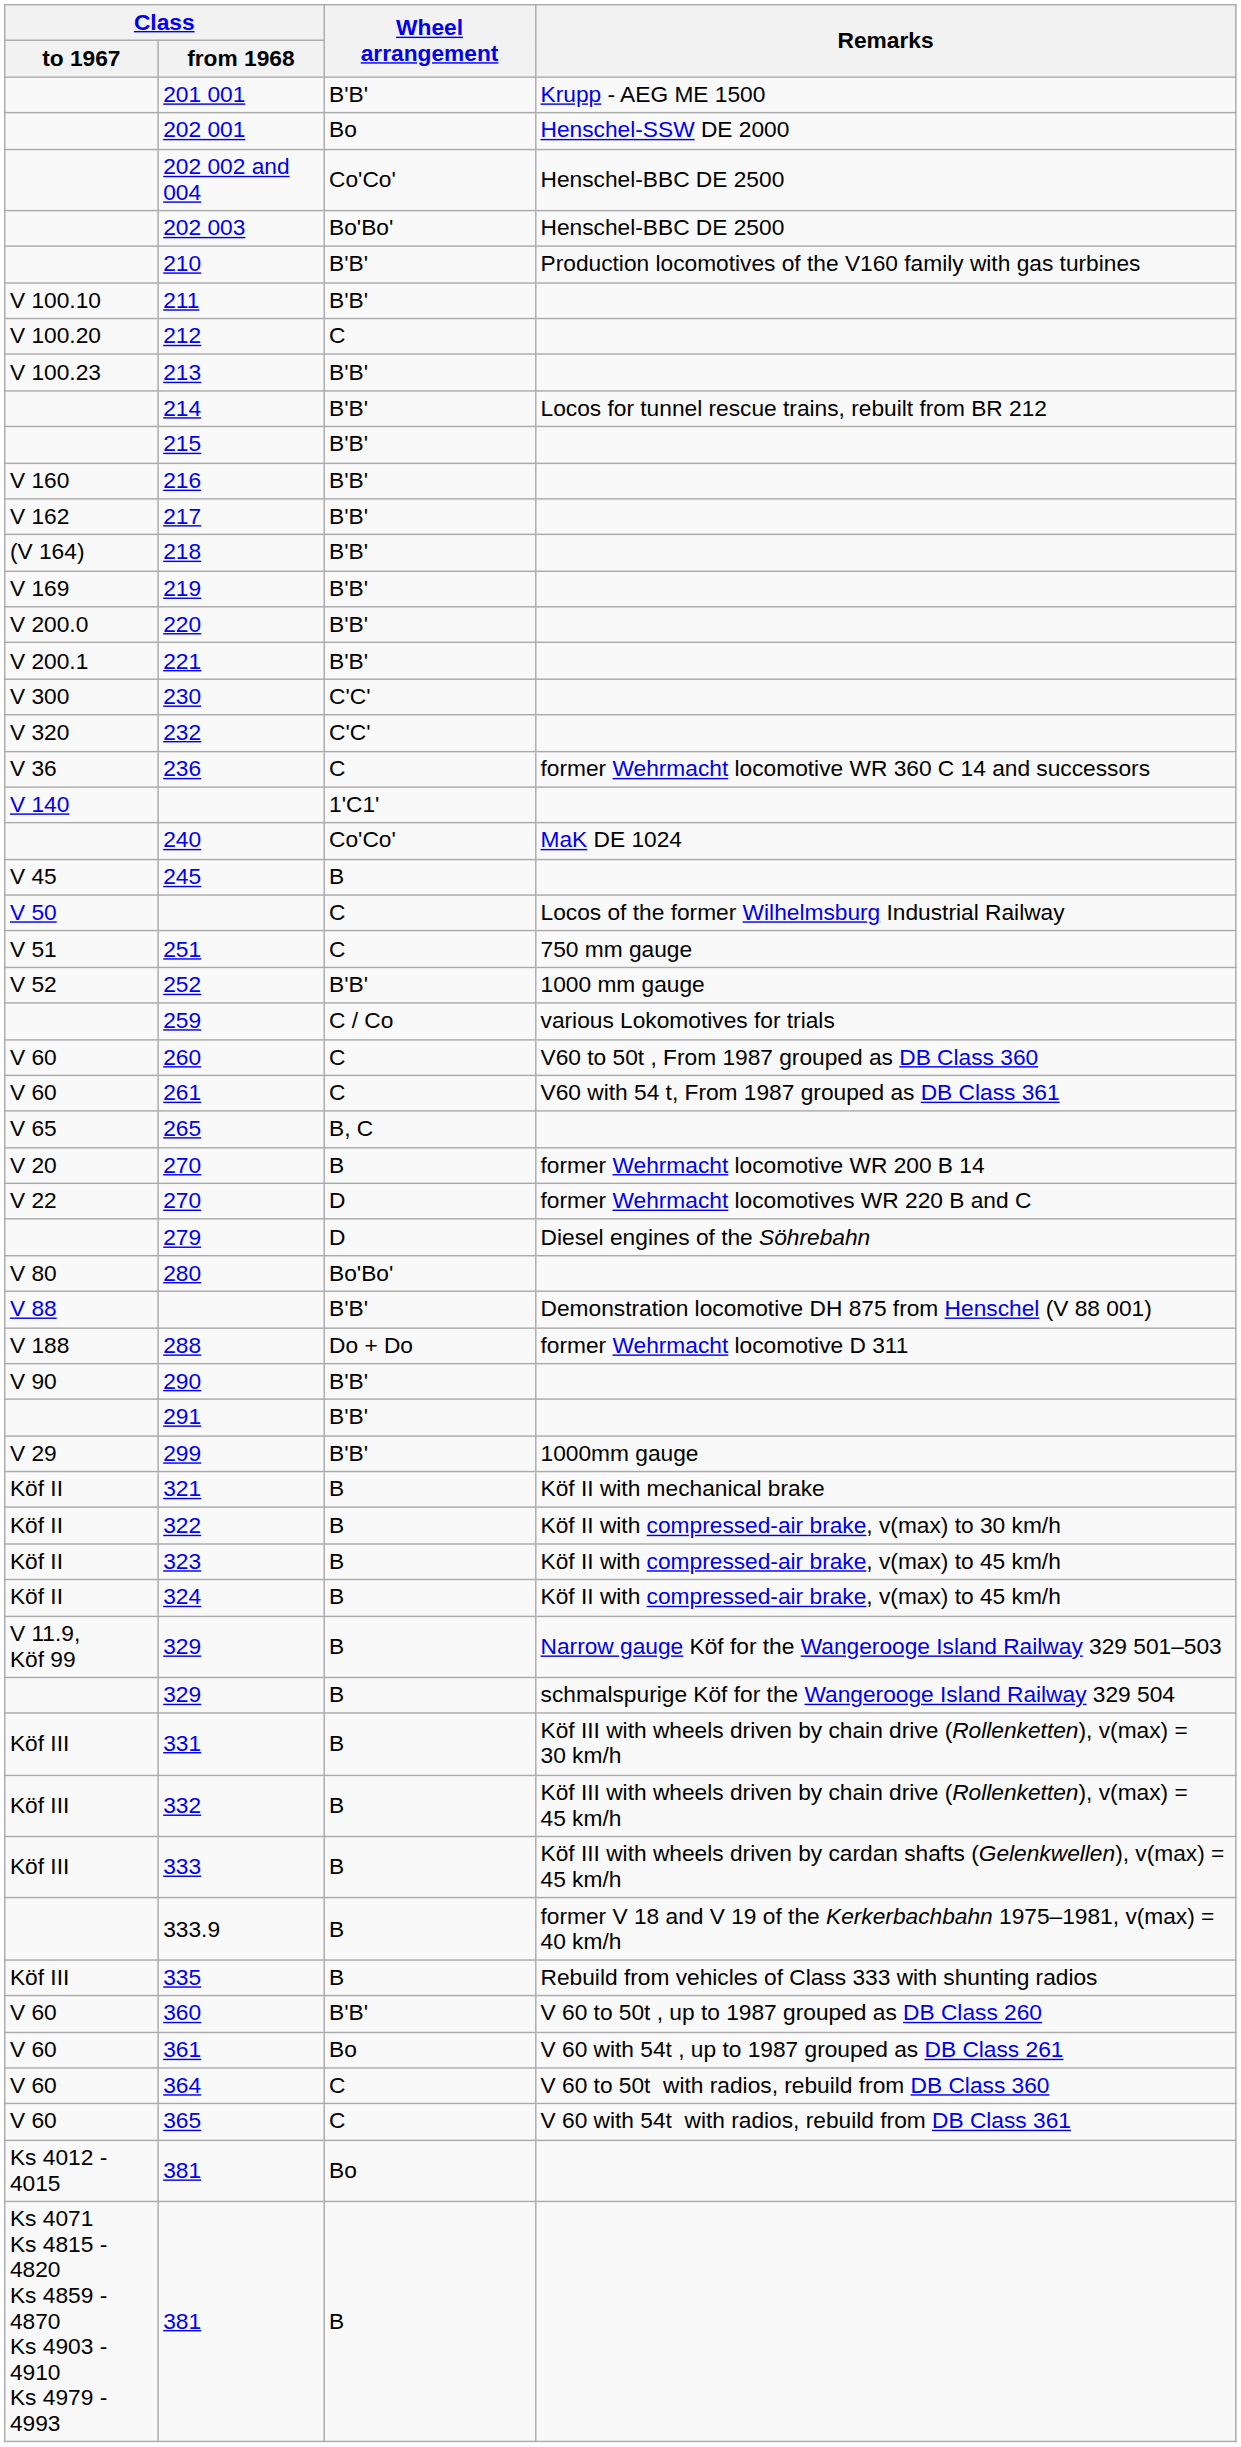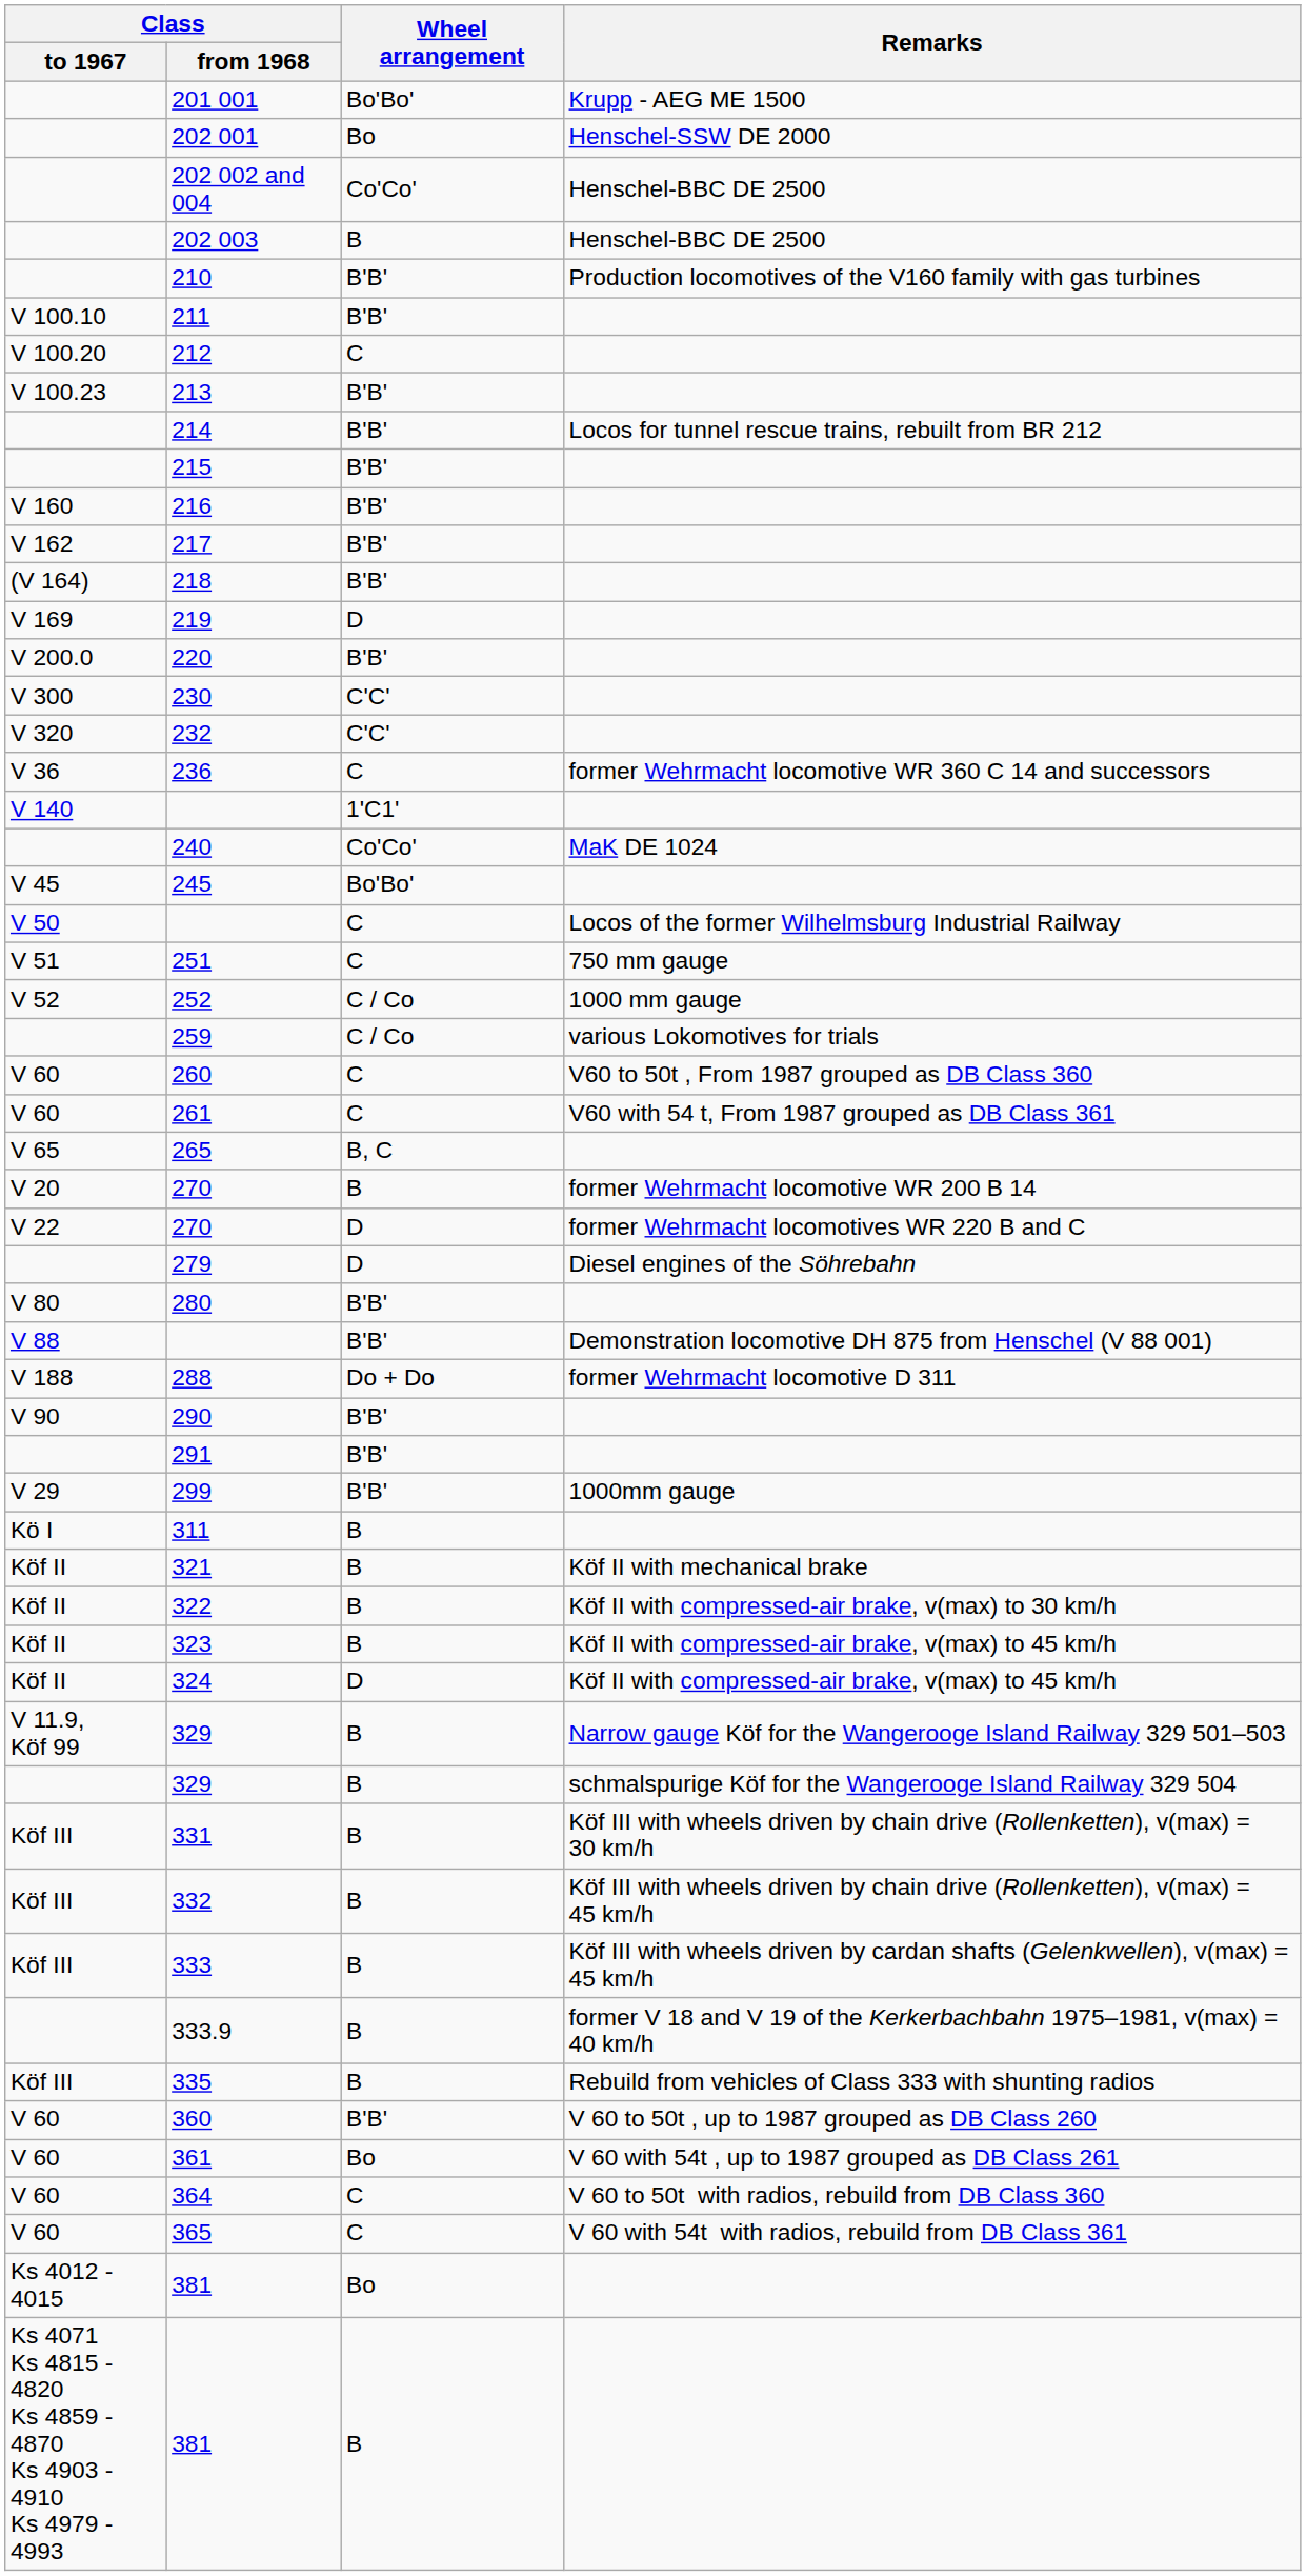201 001 | Wheel arrangement: B'B' -> Bo'Bo'
202 003 | Wheel arrangement: Bo'Bo' -> B
219 | Wheel arrangement: B'B' -> D
- row: V 200.1 | 221 | B'B'
245 | Wheel arrangement: B -> Bo'Bo'
252 | Wheel arrangement: B'B' -> C / Co
280 | Wheel arrangement: Bo'Bo' -> B'B'
+ row: Kö I | 311 | B
324 | Wheel arrangement: B -> D
